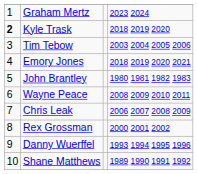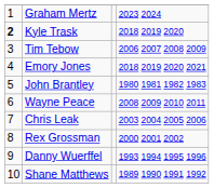Tim Tebow | column 4: 2003 2004 2005 2006 -> 2006 2007 2008 2009
Chris Leak | column 4: 2006 2007 2008 2009 -> 2003 2004 2005 2006
